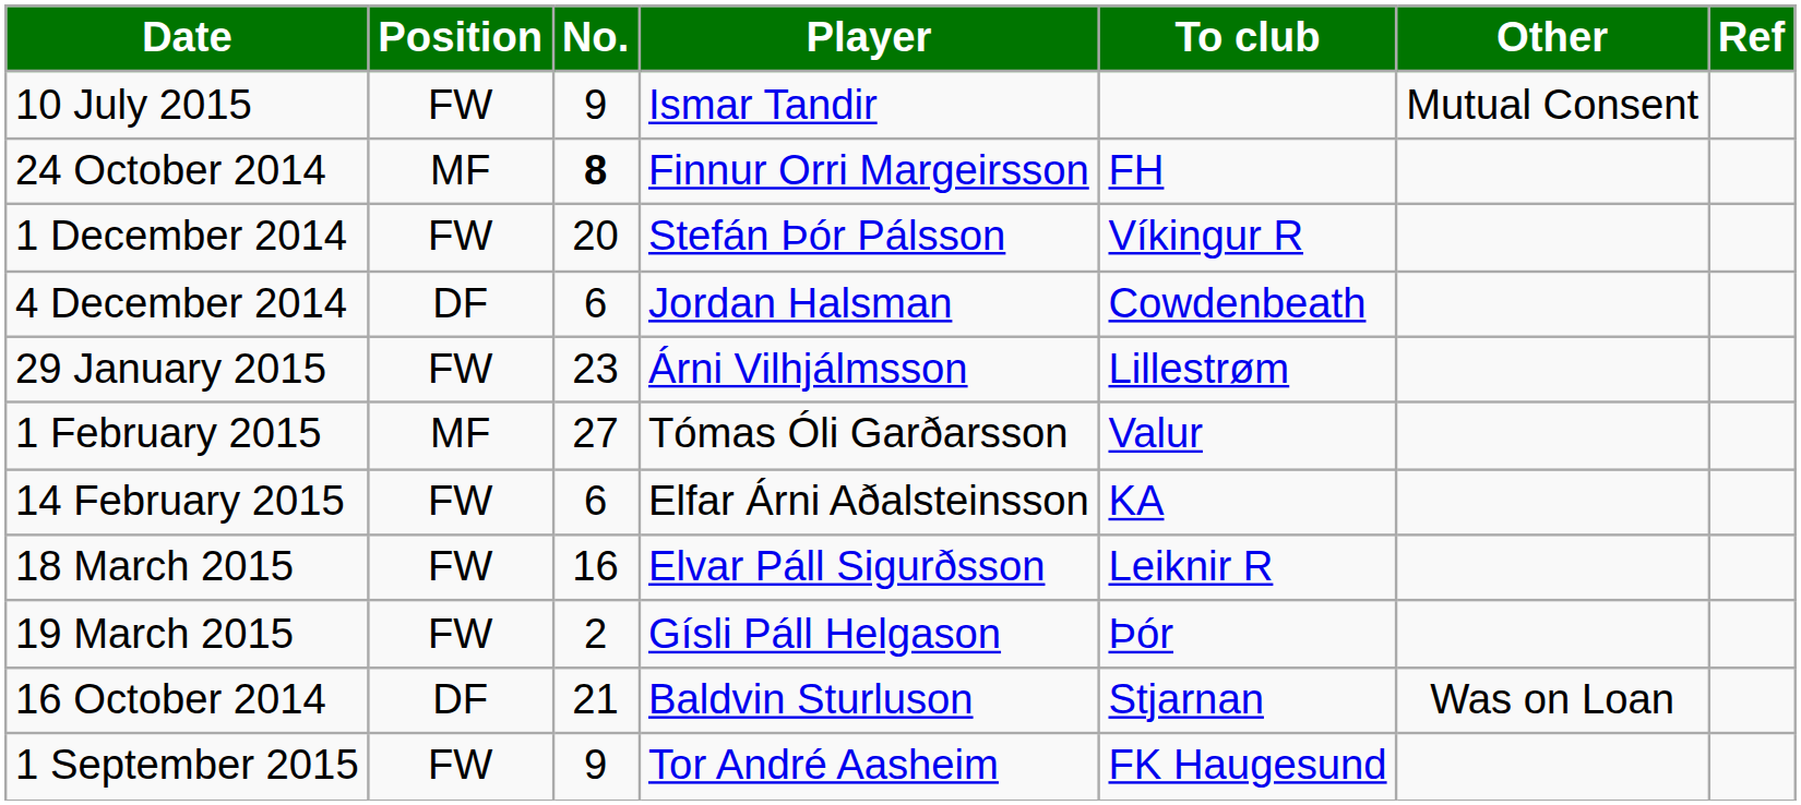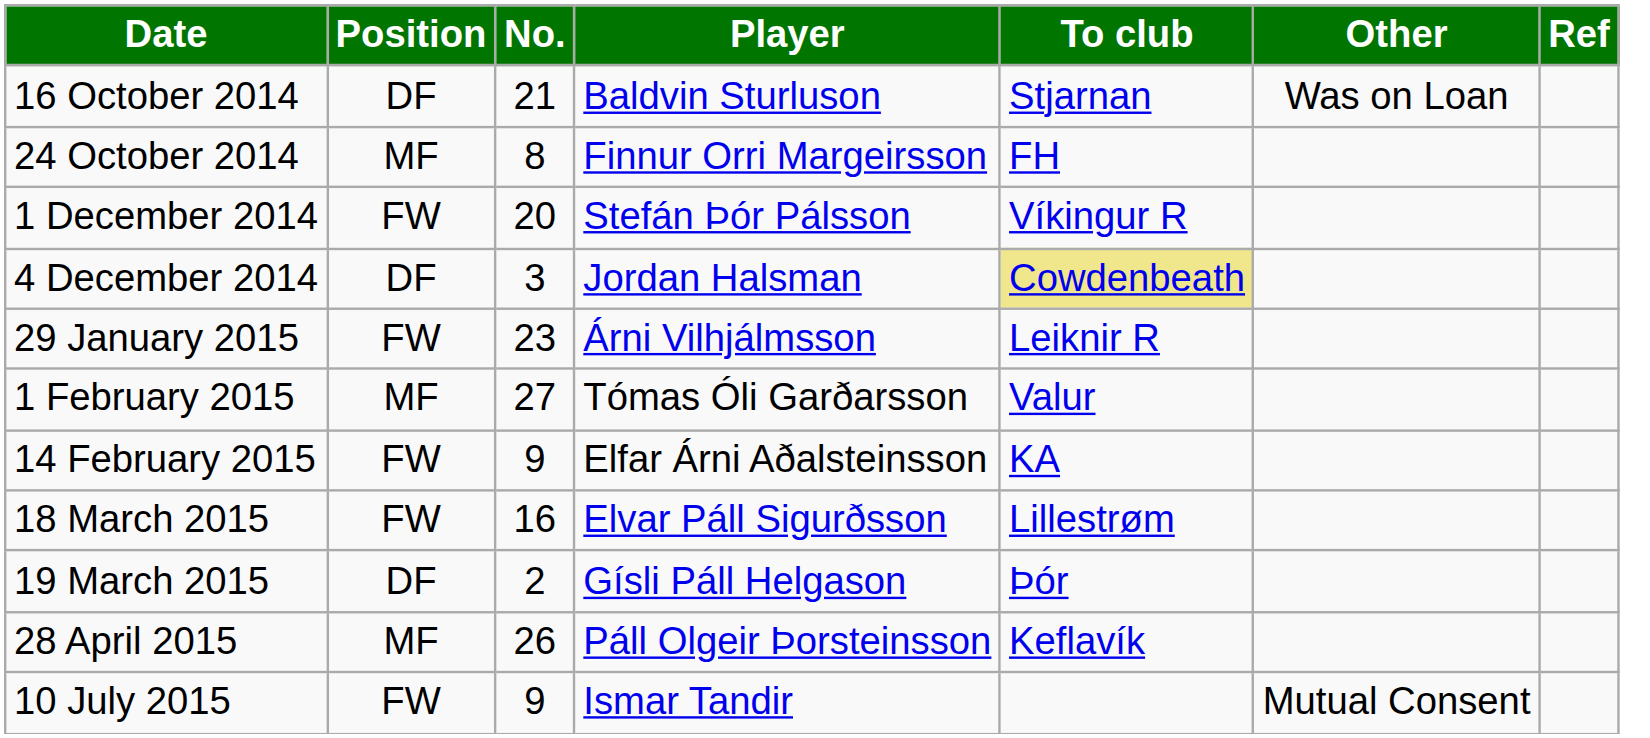rows swapped: 16 October 2014 <-> 10 July 2015
24 October 2014 | No.: bold -> normal
4 December 2014 | No.: 6 -> 3
4 December 2014 | To club: no background -> khaki background
29 January 2015 | To club: Lillestrøm -> Leiknir R
14 February 2015 | No.: 6 -> 9
18 March 2015 | To club: Leiknir R -> Lillestrøm
19 March 2015 | Position: FW -> DF
+ row: 28 April 2015 | MF | 26 | Páll Olgeir Þorsteinsson | Keflavík
- row: 1 September 2015 | FW | 9 | Tor André Aasheim | FK Haugesund
